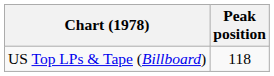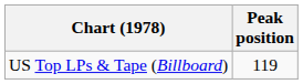US Top LPs & Tape (Billboard) | Peak position: 118 -> 119
